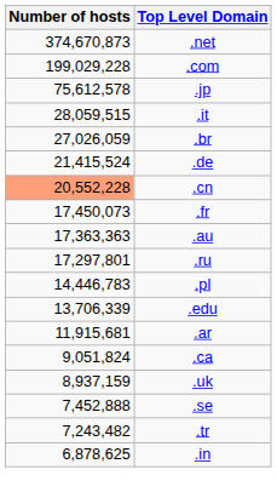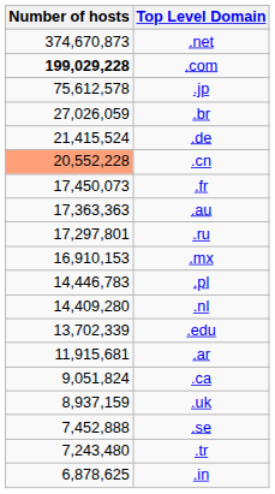.com | Number of hosts: normal -> bold
- row: 28,059,515 | .it
+ row: 16,910,153 | .mx
+ row: 14,409,280 | .nl
.edu | Number of hosts: 13,706,339 -> 13,702,339
.tr | Number of hosts: 7,243,482 -> 7,243,480
